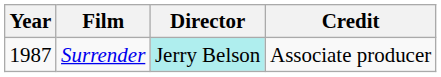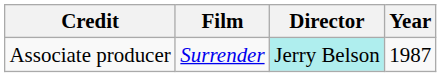columns swapped: Year <-> Credit
